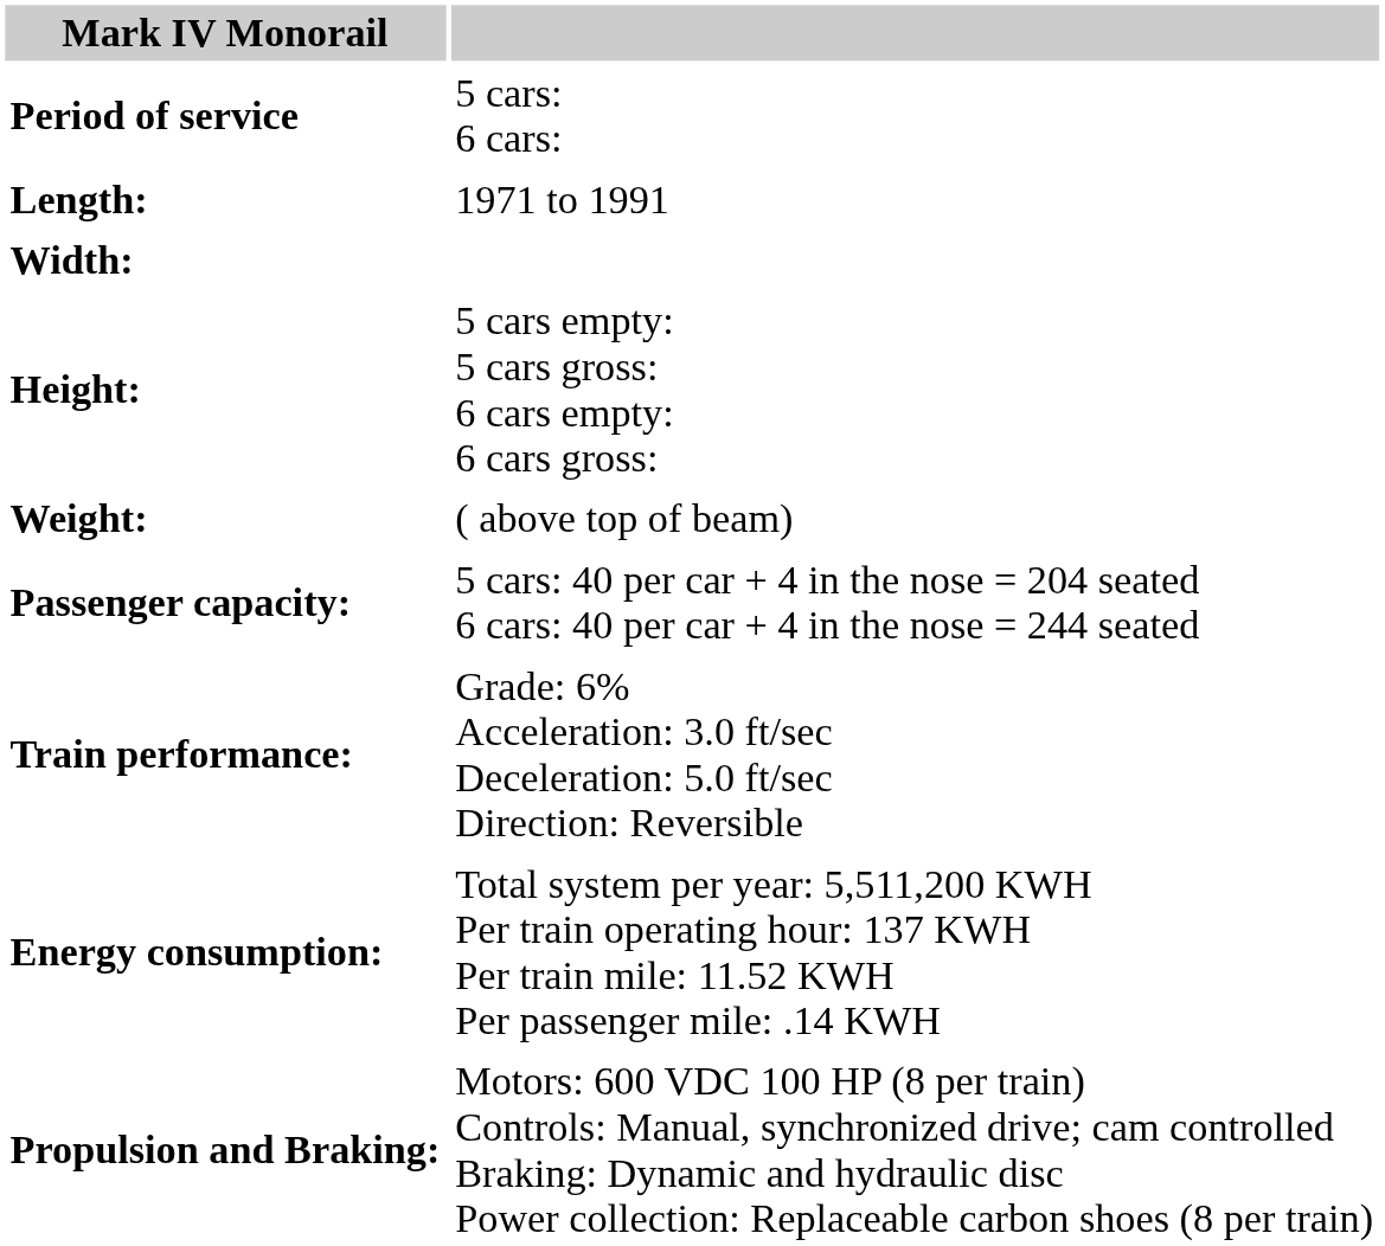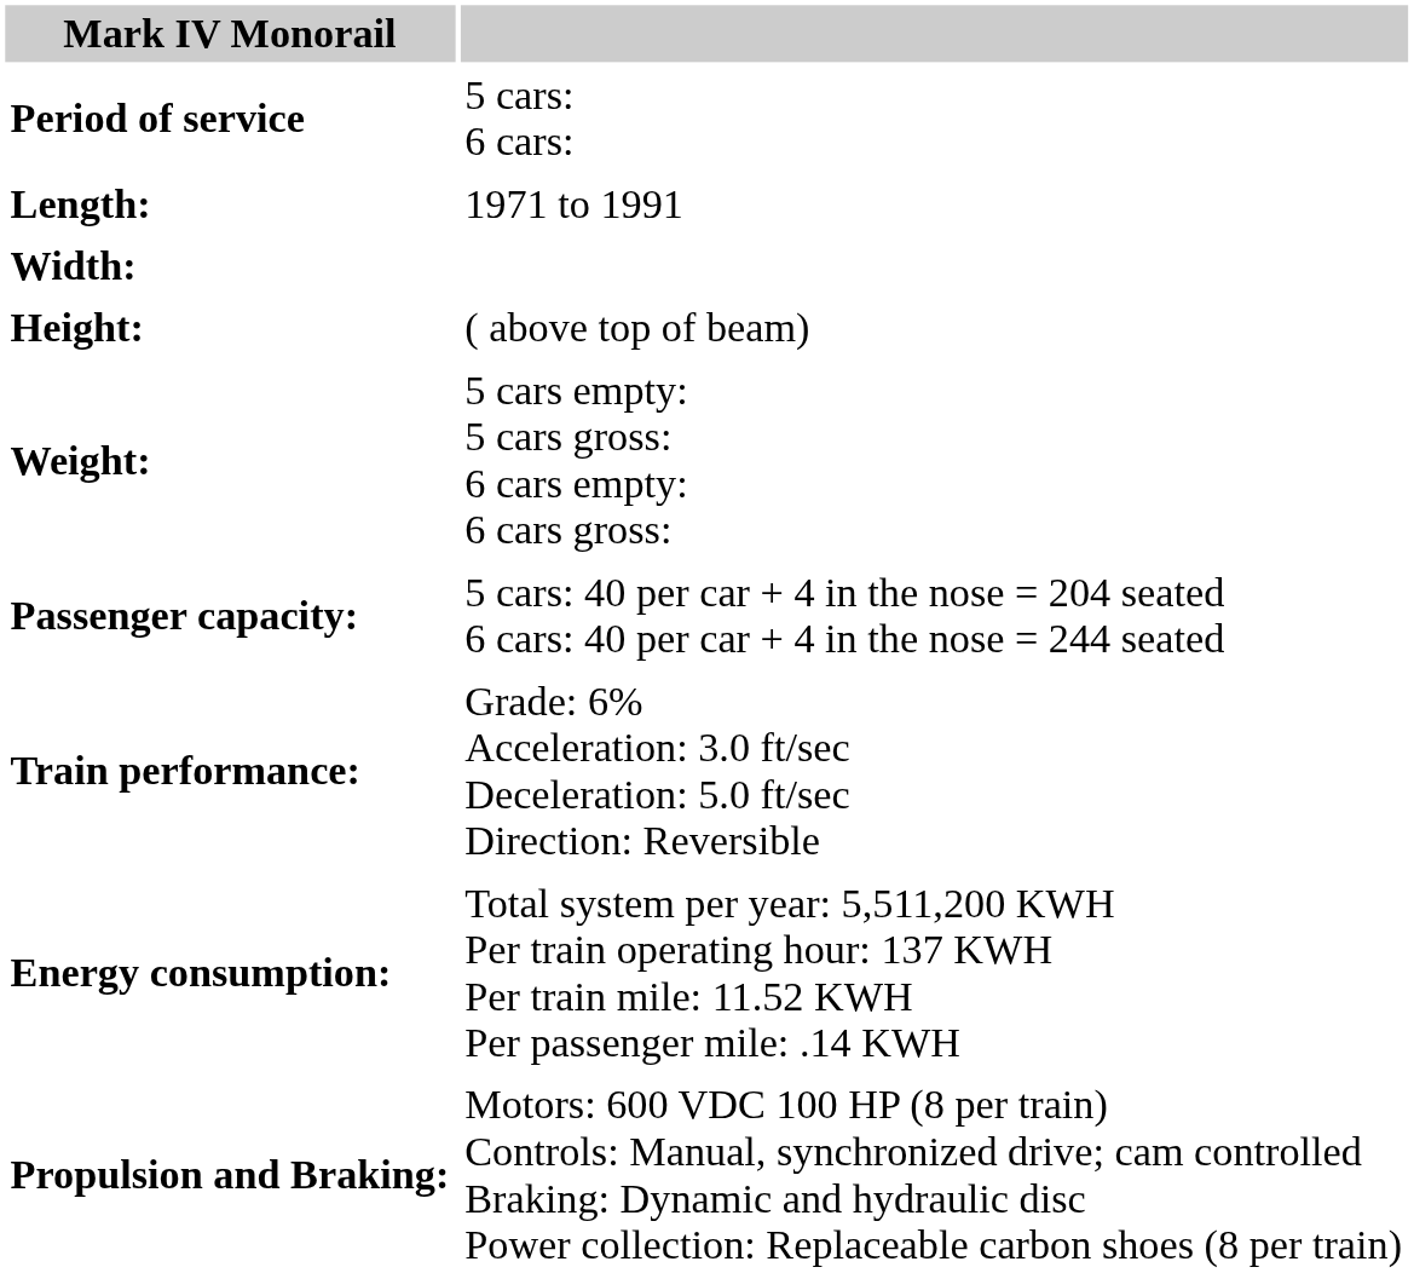Height: | column 2: 5 cars empty: 5 cars gross: 6 cars empty: 6 cars gross: -> ( above top of beam)
Weight: | column 2: ( above top of beam) -> 5 cars empty: 5 cars gross: 6 cars empty: 6 cars gross:
